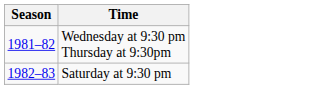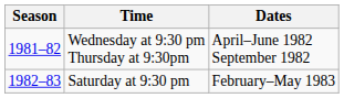+ column: Dates | April–June 1982 September 1982 | February–May 1983
